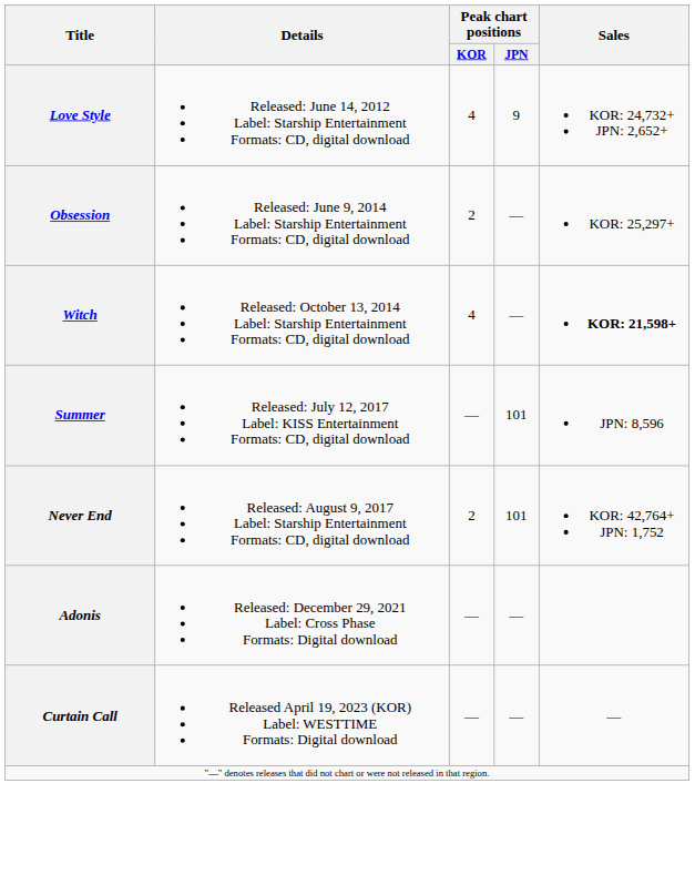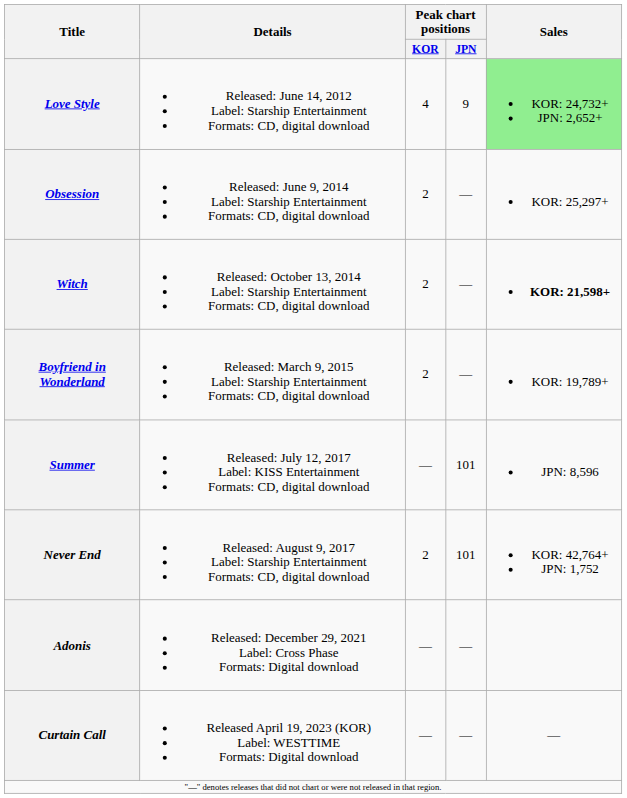Love Style | Sales: no background -> lightgreen background
Witch | Peak chart positions / KOR: 4 -> 2
+ row: Boyfriend in Wonderland | Released: March 9, 2015 Label: Starship Entertainment Formats: CD, digital download | 2 | — | KOR: 19,789+
